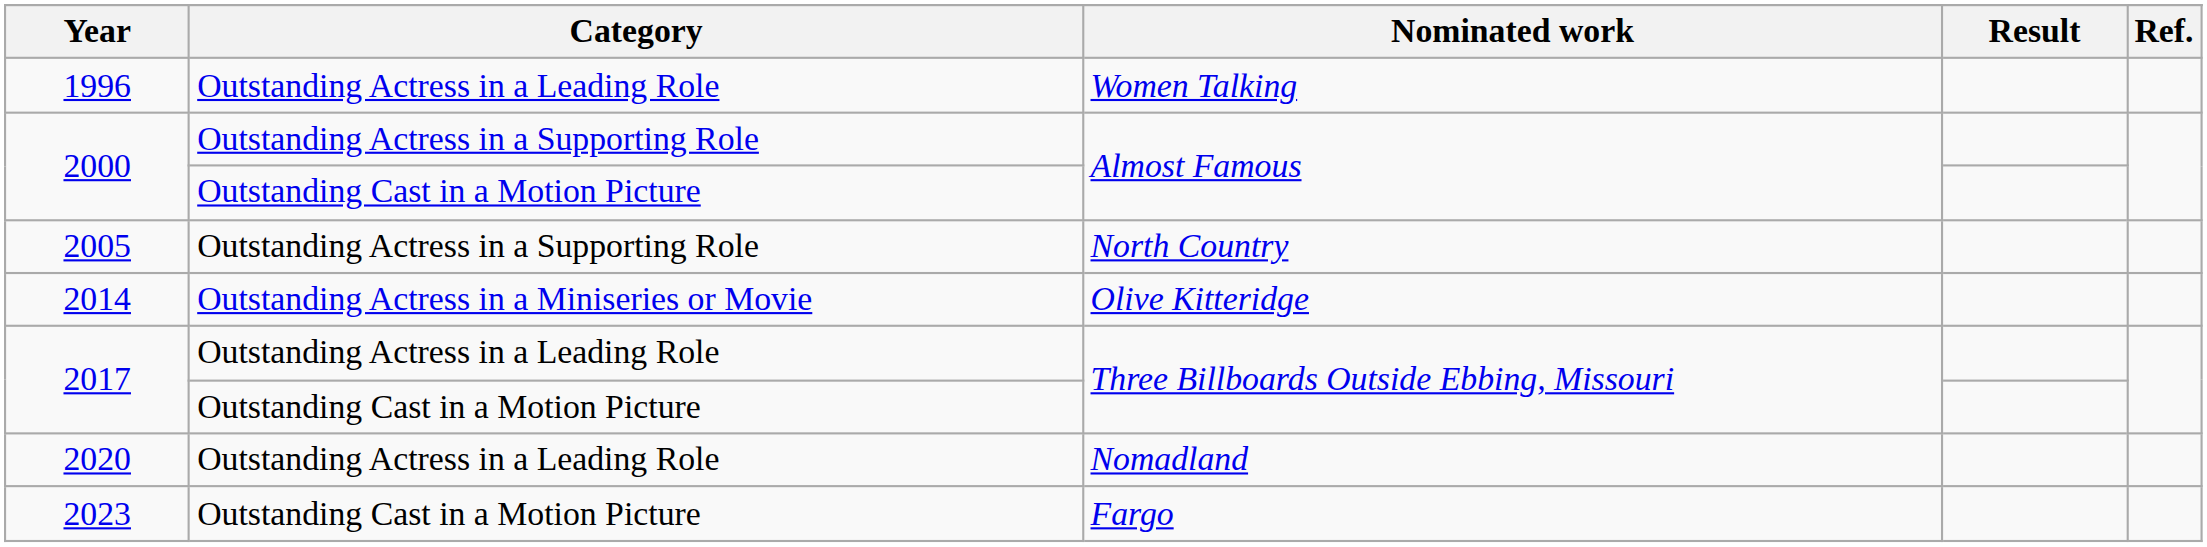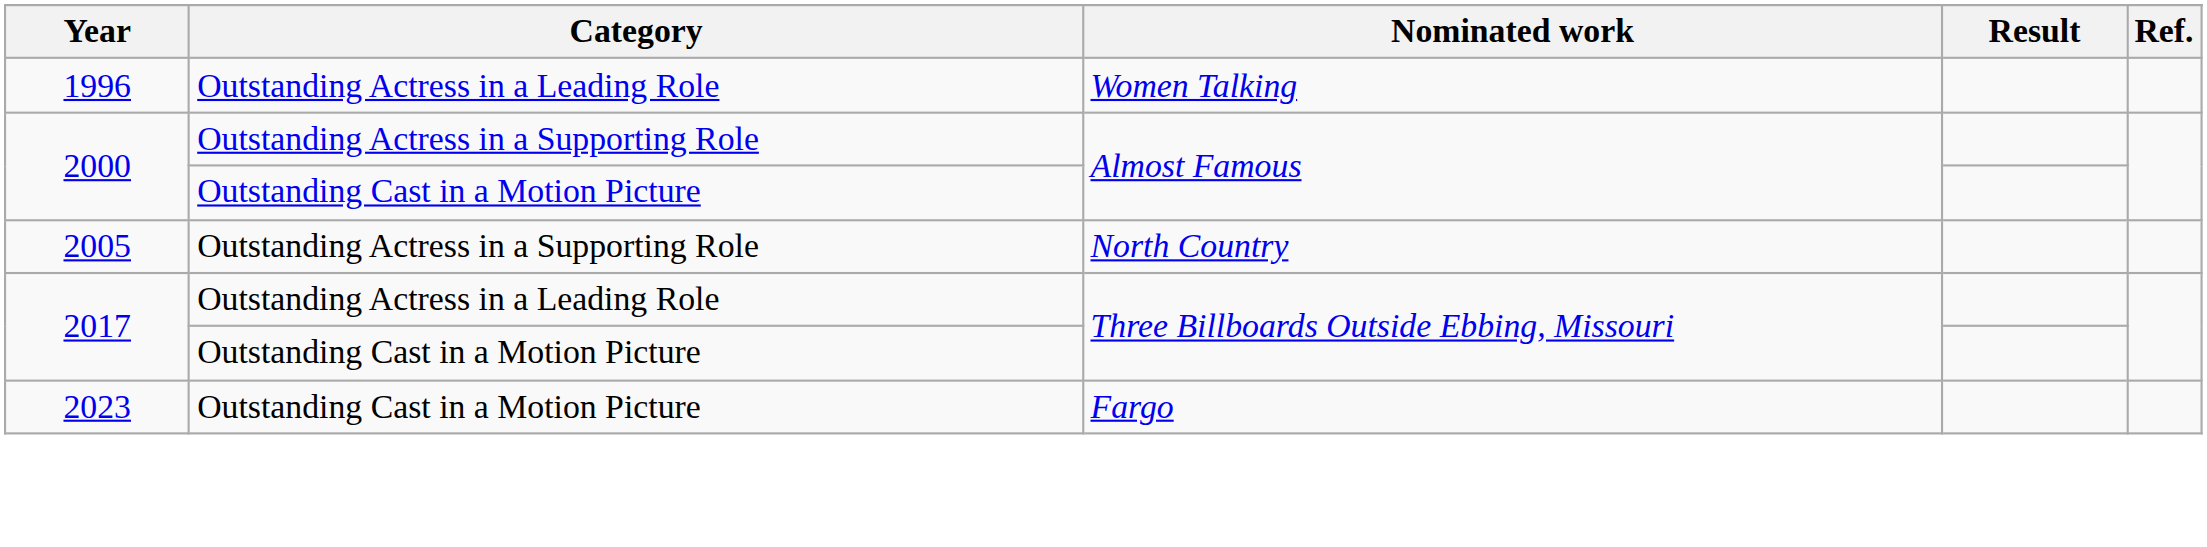- row: 2014 | Outstanding Actress in a Miniseries or Movie | Olive Kitteridge
- row: 2020 | Outstanding Actress in a Leading Role | Nomadland
